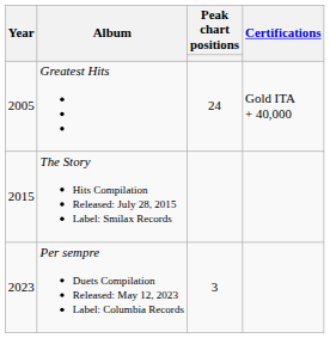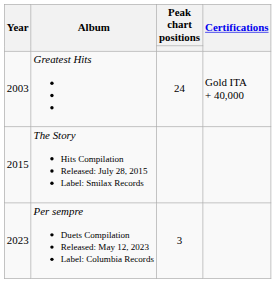Greatest Hits | Year: 2005 -> 2003
